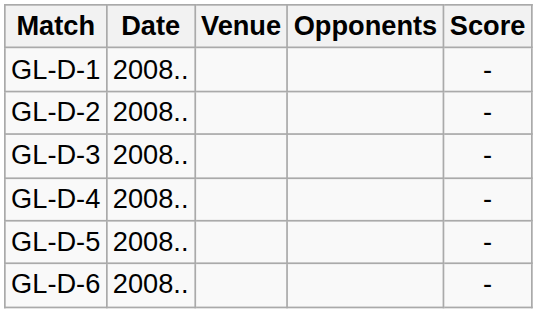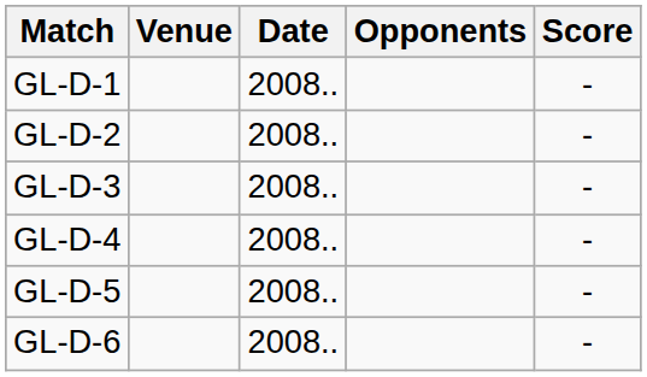columns swapped: Date <-> Venue
